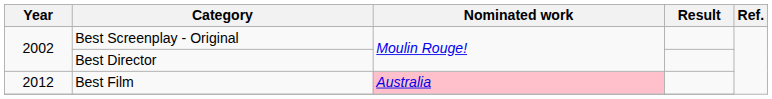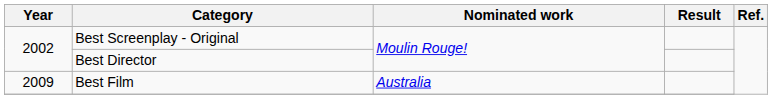Best Film | Year: 2012 -> 2009
Best Film | Nominated work: pink background -> no background
